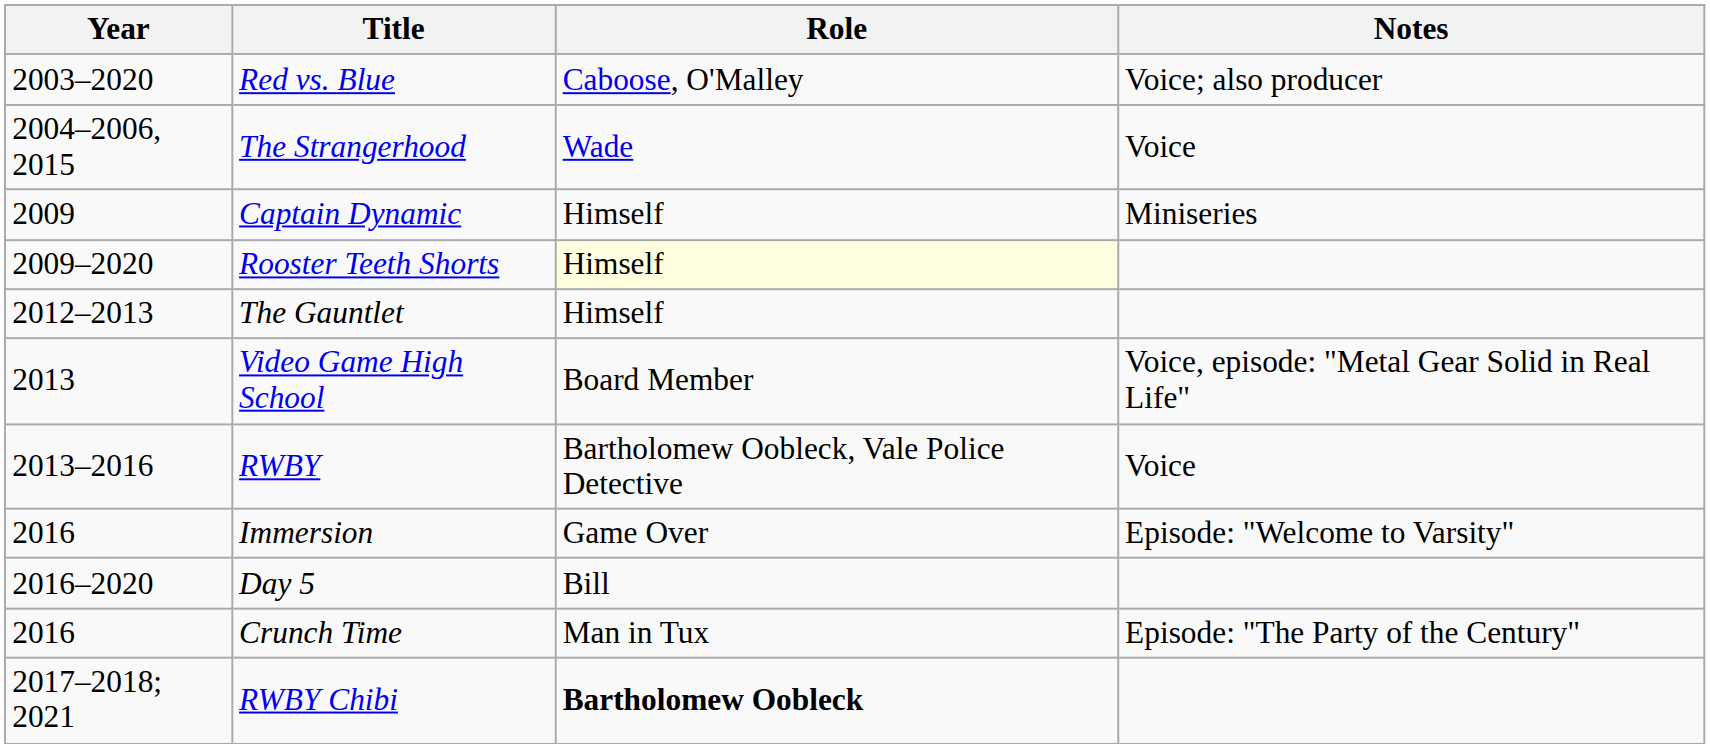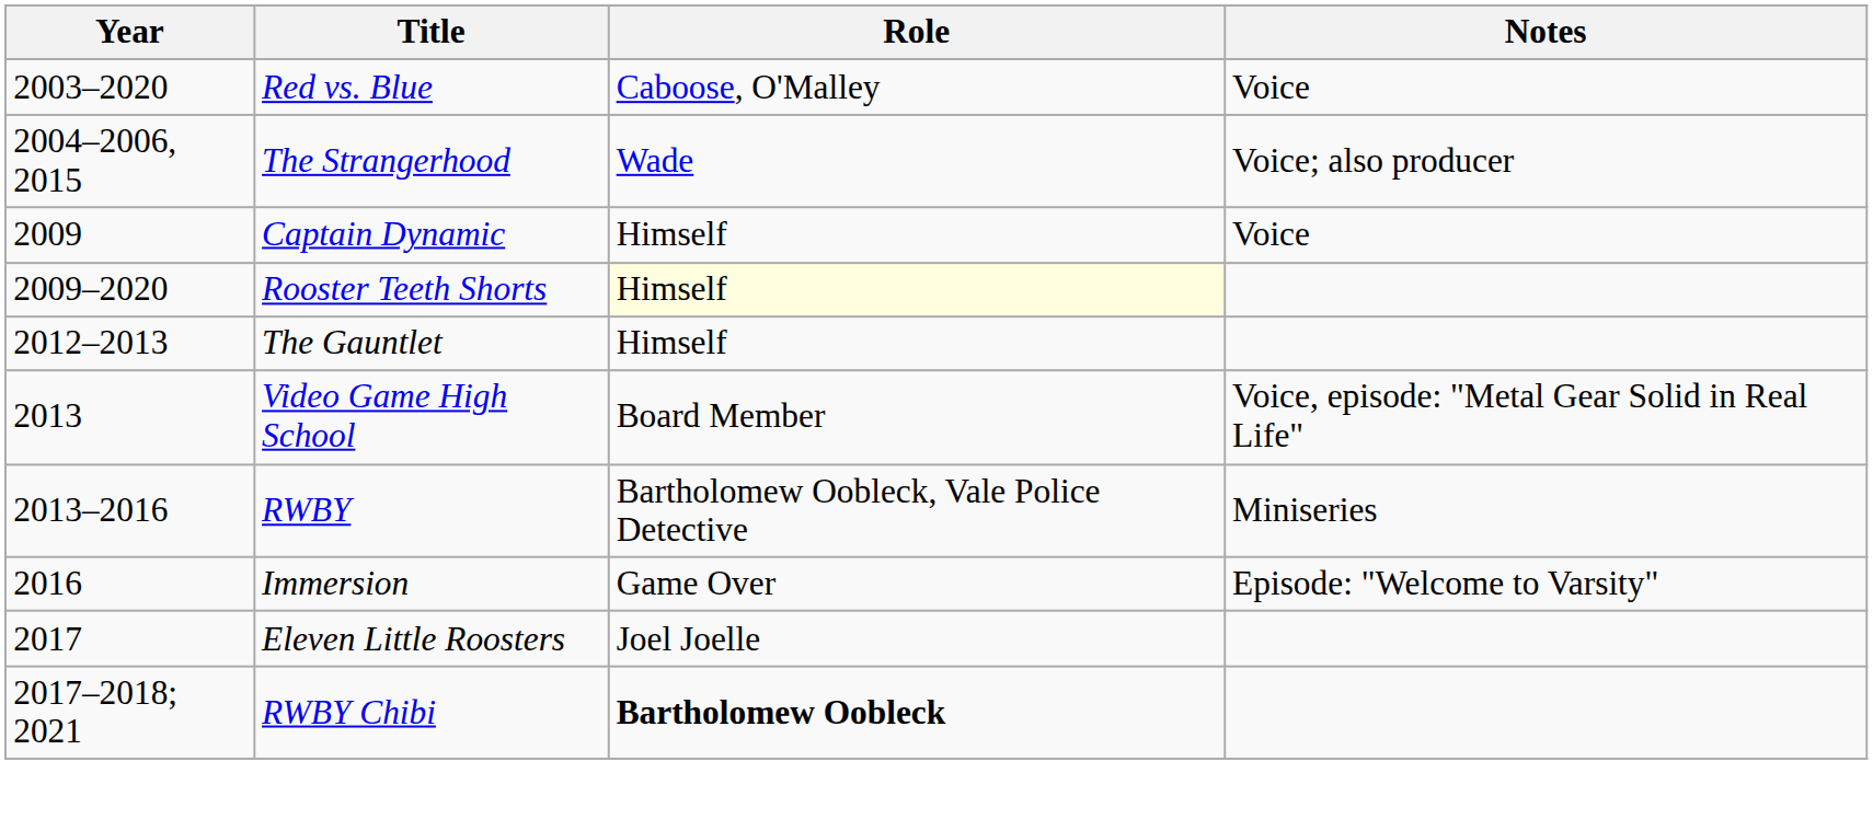Red vs. Blue | Notes: Voice; also producer -> Voice
The Strangerhood | Notes: Voice -> Voice; also producer
Captain Dynamic | Notes: Miniseries -> Voice
RWBY | Notes: Voice -> Miniseries
- row: 2016–2020 | Day 5 | Bill
- row: 2016 | Crunch Time | Man in Tux | Episode: "The Party of the Century"
+ row: 2017 | Eleven Little Roosters | Joel Joelle
